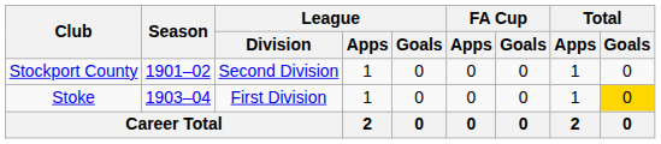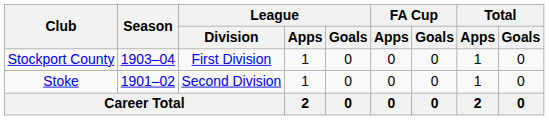Stockport County | Season: 1901–02 -> 1903–04
Stockport County | League / Division: Second Division -> First Division
Stoke | Season: 1903–04 -> 1901–02
Stoke | League / Division: First Division -> Second Division
Stoke | Total / Goals: gold background -> no background
